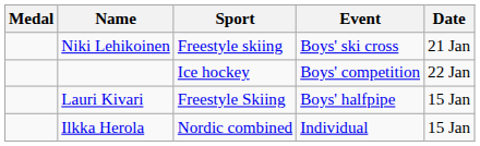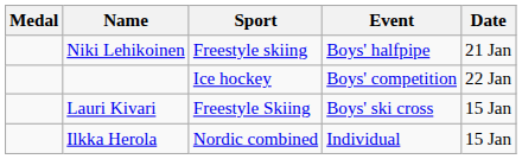Niki Lehikoinen | Event: Boys' ski cross -> Boys' halfpipe
Lauri Kivari | Event: Boys' halfpipe -> Boys' ski cross
